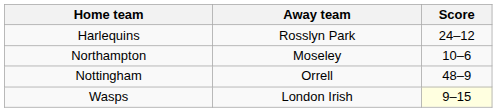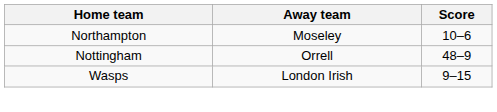- row: Harlequins | Rosslyn Park | 24–12
Wasps | Score: lightyellow background -> no background
